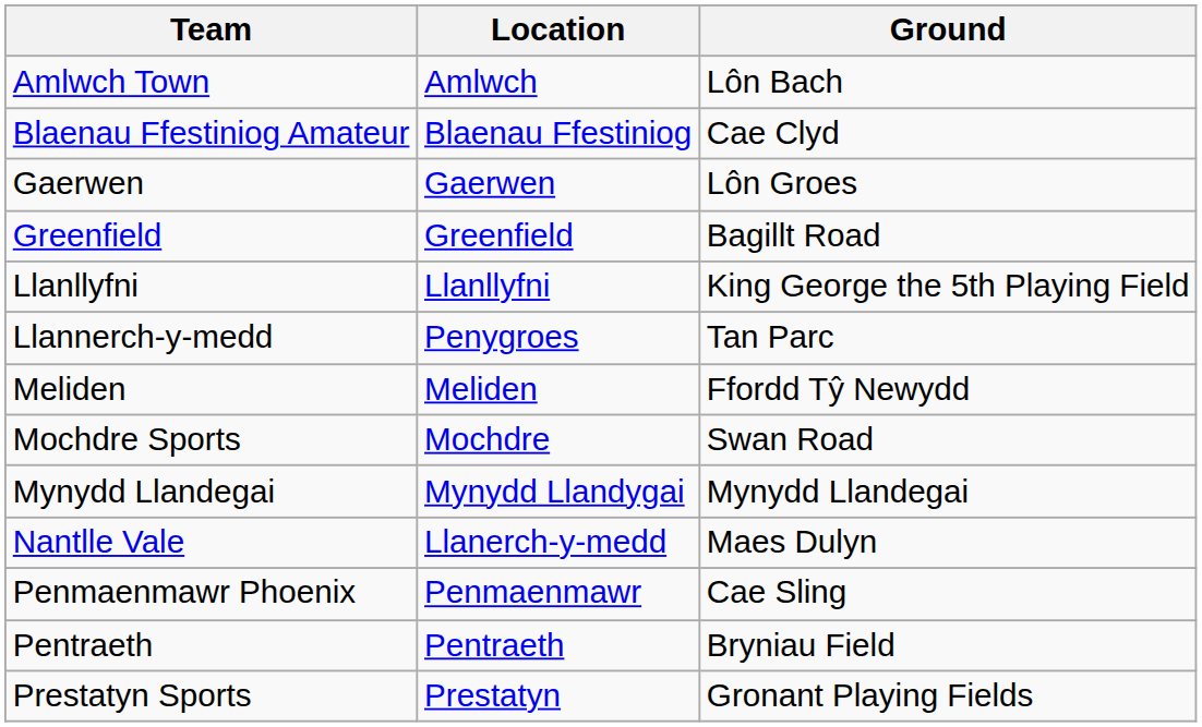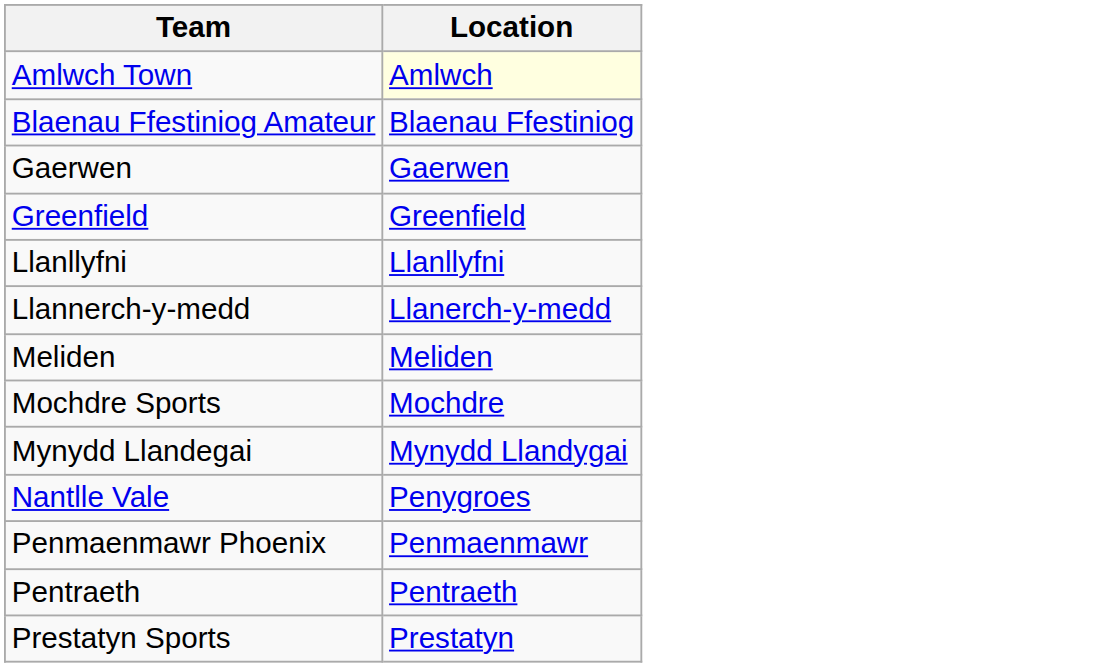- column: Ground | Lôn Bach | Cae Clyd | Lôn Groes | Bagillt Road | King George the 5th Playing Field | Tan Parc | Ffordd Tŷ Newydd | Swan Road | Mynydd Llandegai | Maes Dulyn | Cae Sling | Bryniau Field | Gronant Playing Fields
Amlwch Town | Location: no background -> lightyellow background
Llannerch-y-medd | Location: Penygroes -> Llanerch-y-medd
Nantlle Vale | Location: Llanerch-y-medd -> Penygroes
